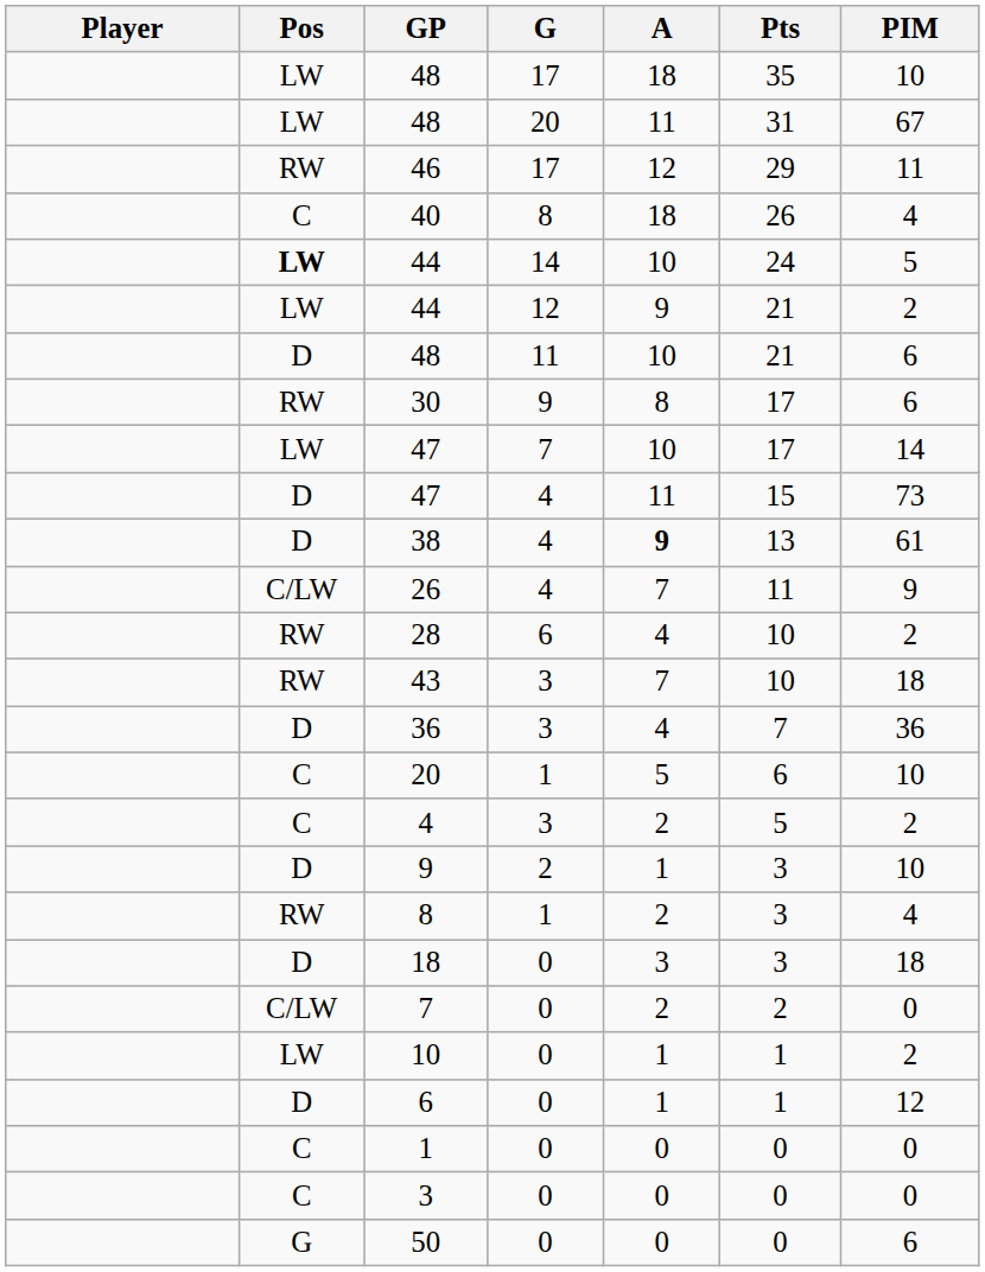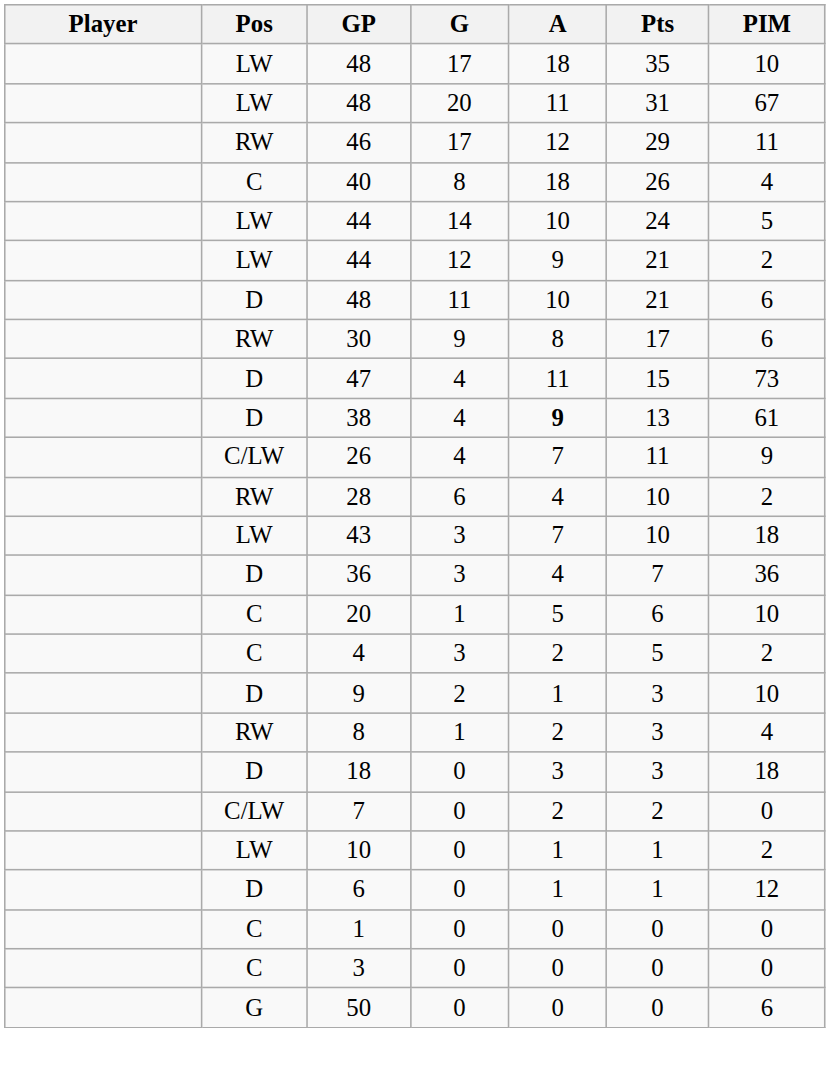44 / 14 | Pos: bold -> normal
- row: LW | 47 | 7 | 10 | 17 | 14
43 | Pos: RW -> LW
